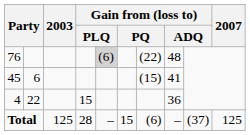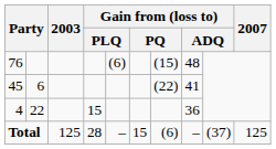76 | column 5: lightgrey background -> no background
76 | column 7: (22) -> (15)
45 | column 7: (15) -> (22)
